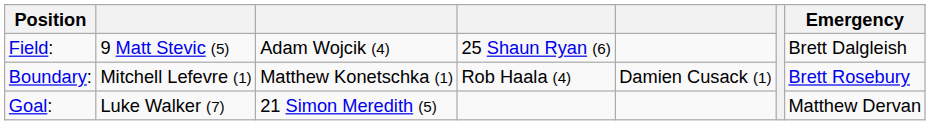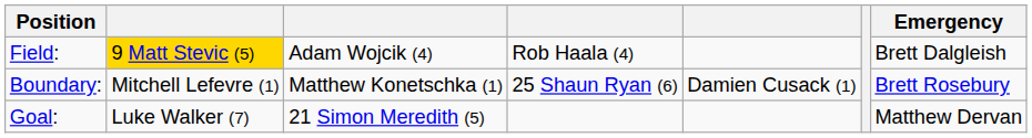Field: | column 2: no background -> gold background
Field: | column 4: 25 Shaun Ryan (6) -> Rob Haala (4)
Boundary: | column 4: Rob Haala (4) -> 25 Shaun Ryan (6)
